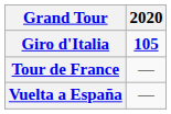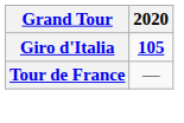- row: Vuelta a España | —
